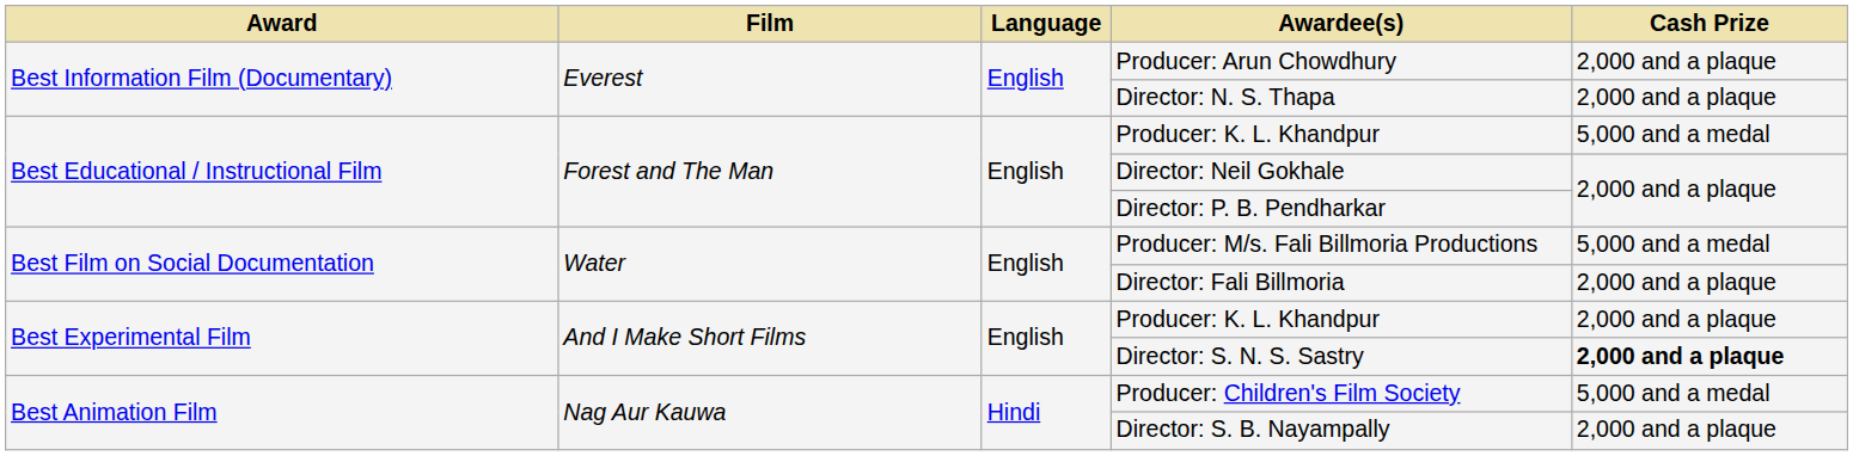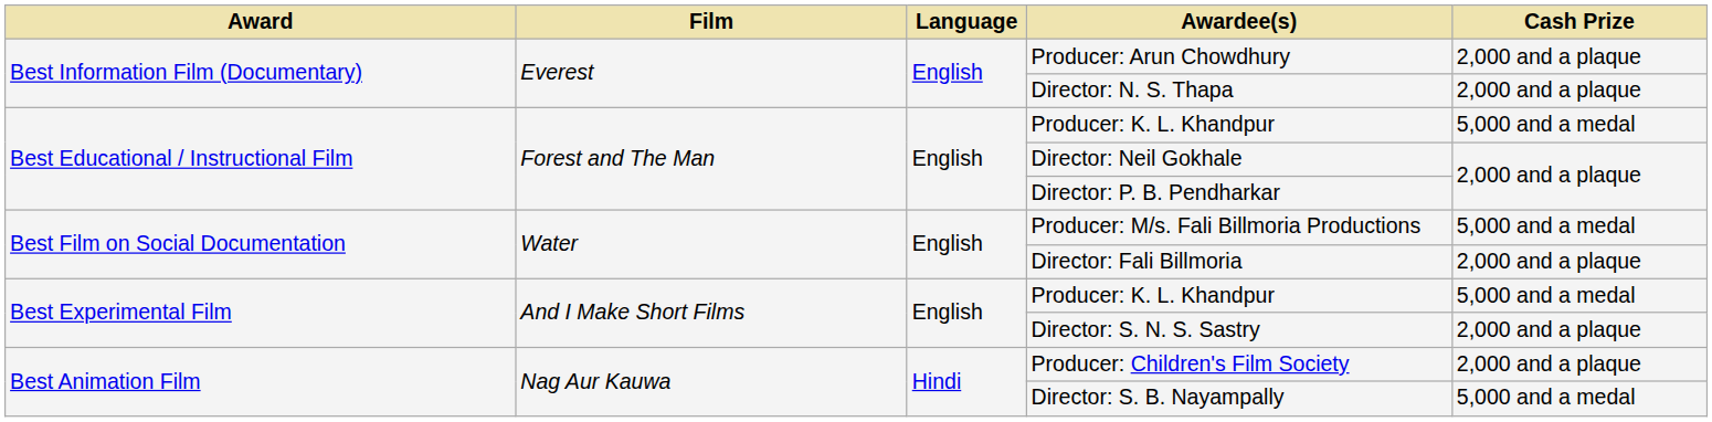Best Experimental Film / Producer: K. L. Khandpur | Cash Prize: 2,000 and a plaque -> 5,000 and a medal
Director: S. N. S. Sastry | Cash Prize: bold -> normal
Producer: Children's Film Society | Cash Prize: 5,000 and a medal -> 2,000 and a plaque
Director: S. B. Nayampally | Cash Prize: 2,000 and a plaque -> 5,000 and a medal
